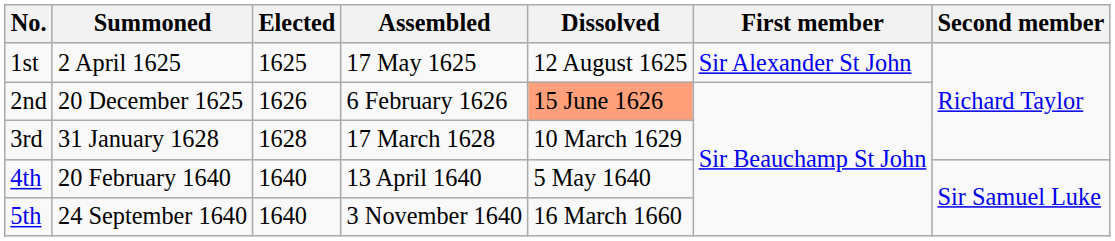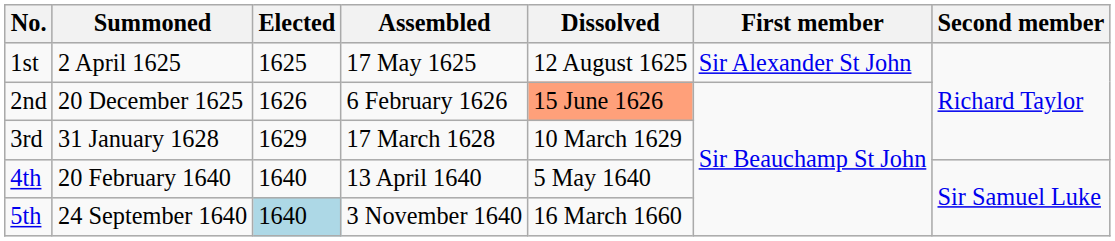3rd | Elected: 1628 -> 1629
5th | Elected: no background -> lightblue background
